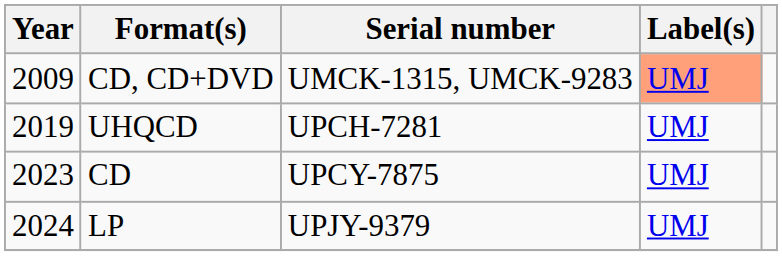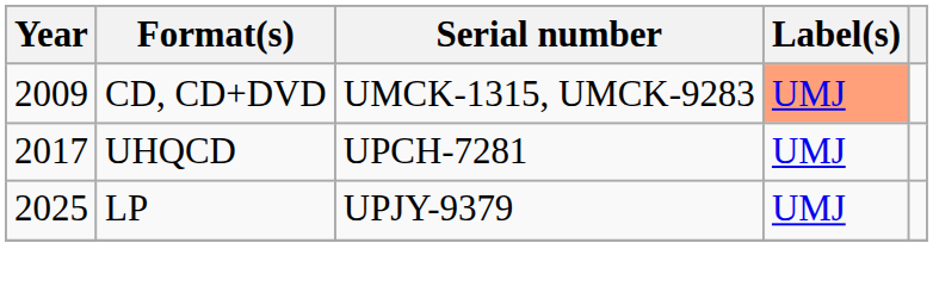UHQCD | Year: 2019 -> 2017
- row: 2023 | CD | UPCY-7875 | UMJ
LP | Year: 2024 -> 2025
